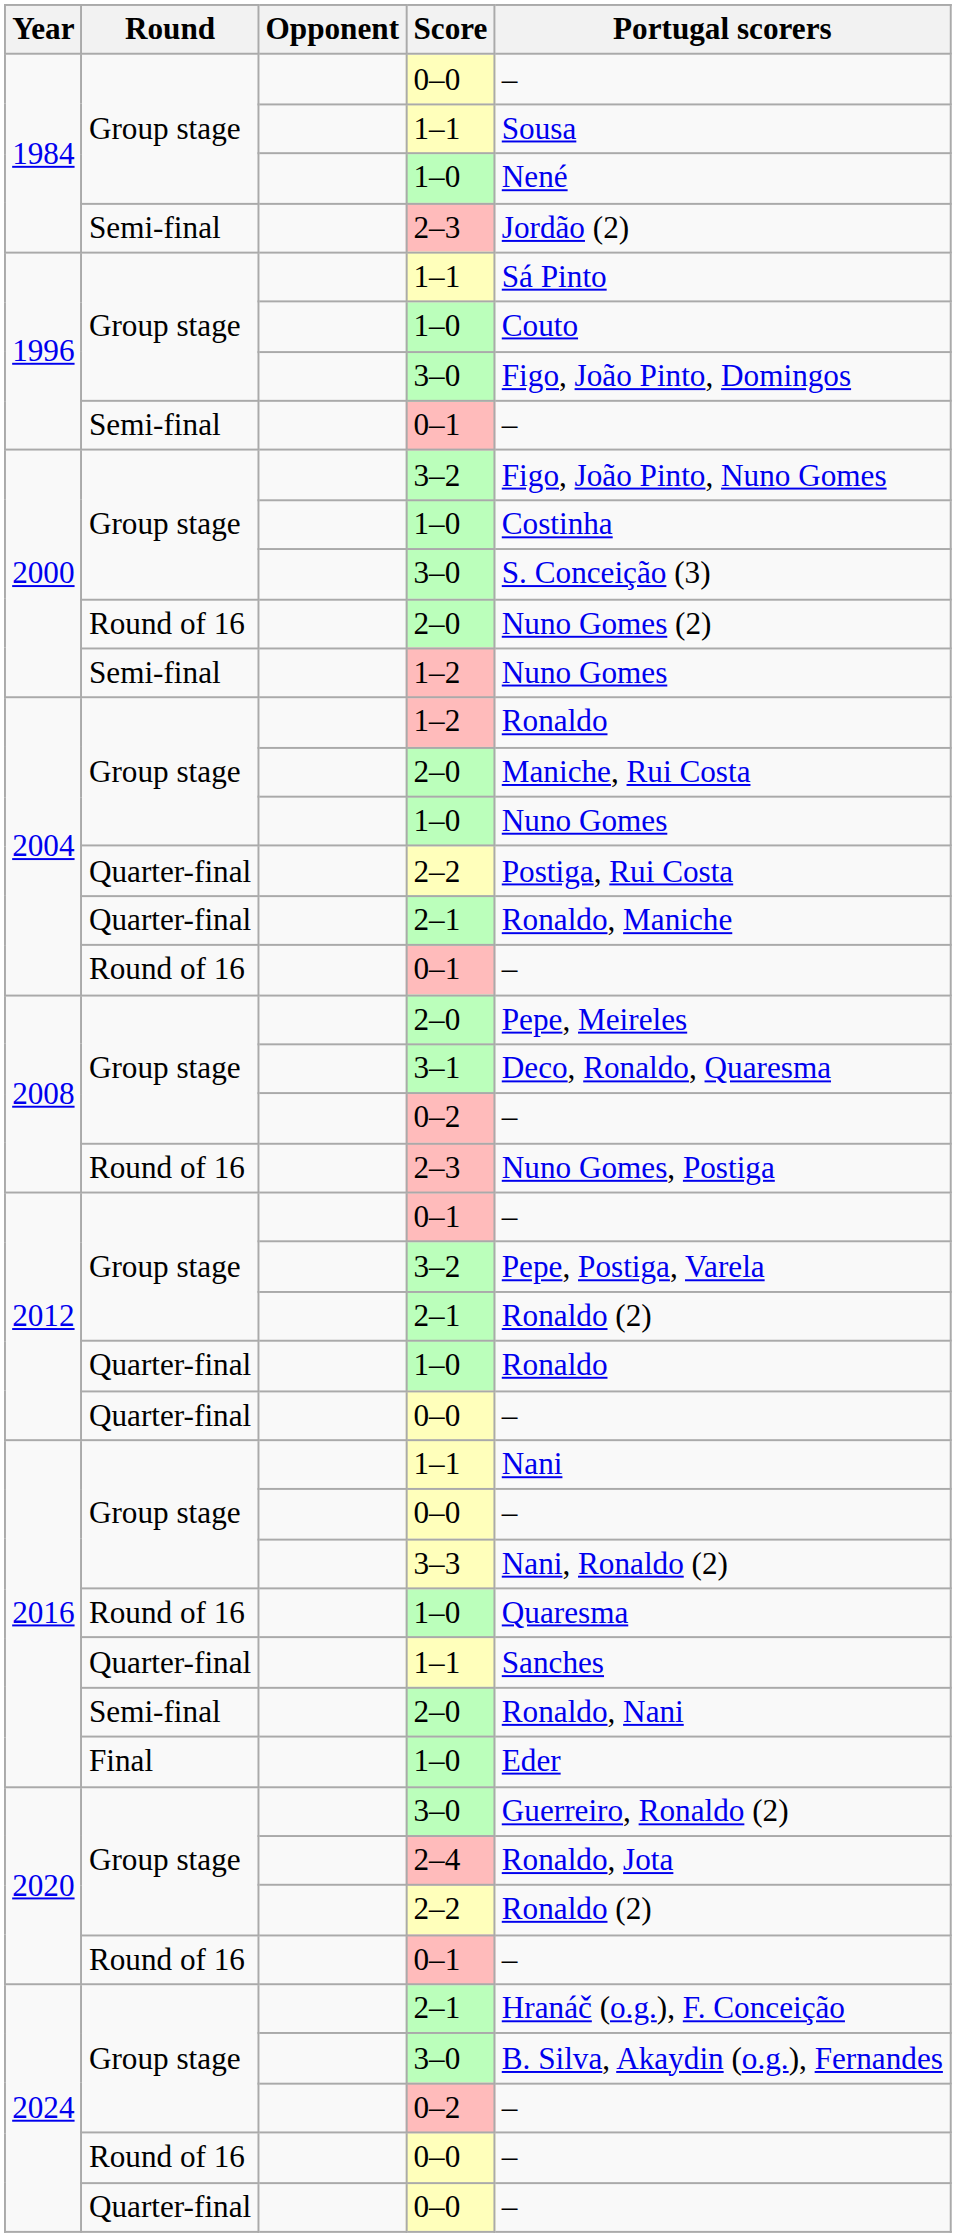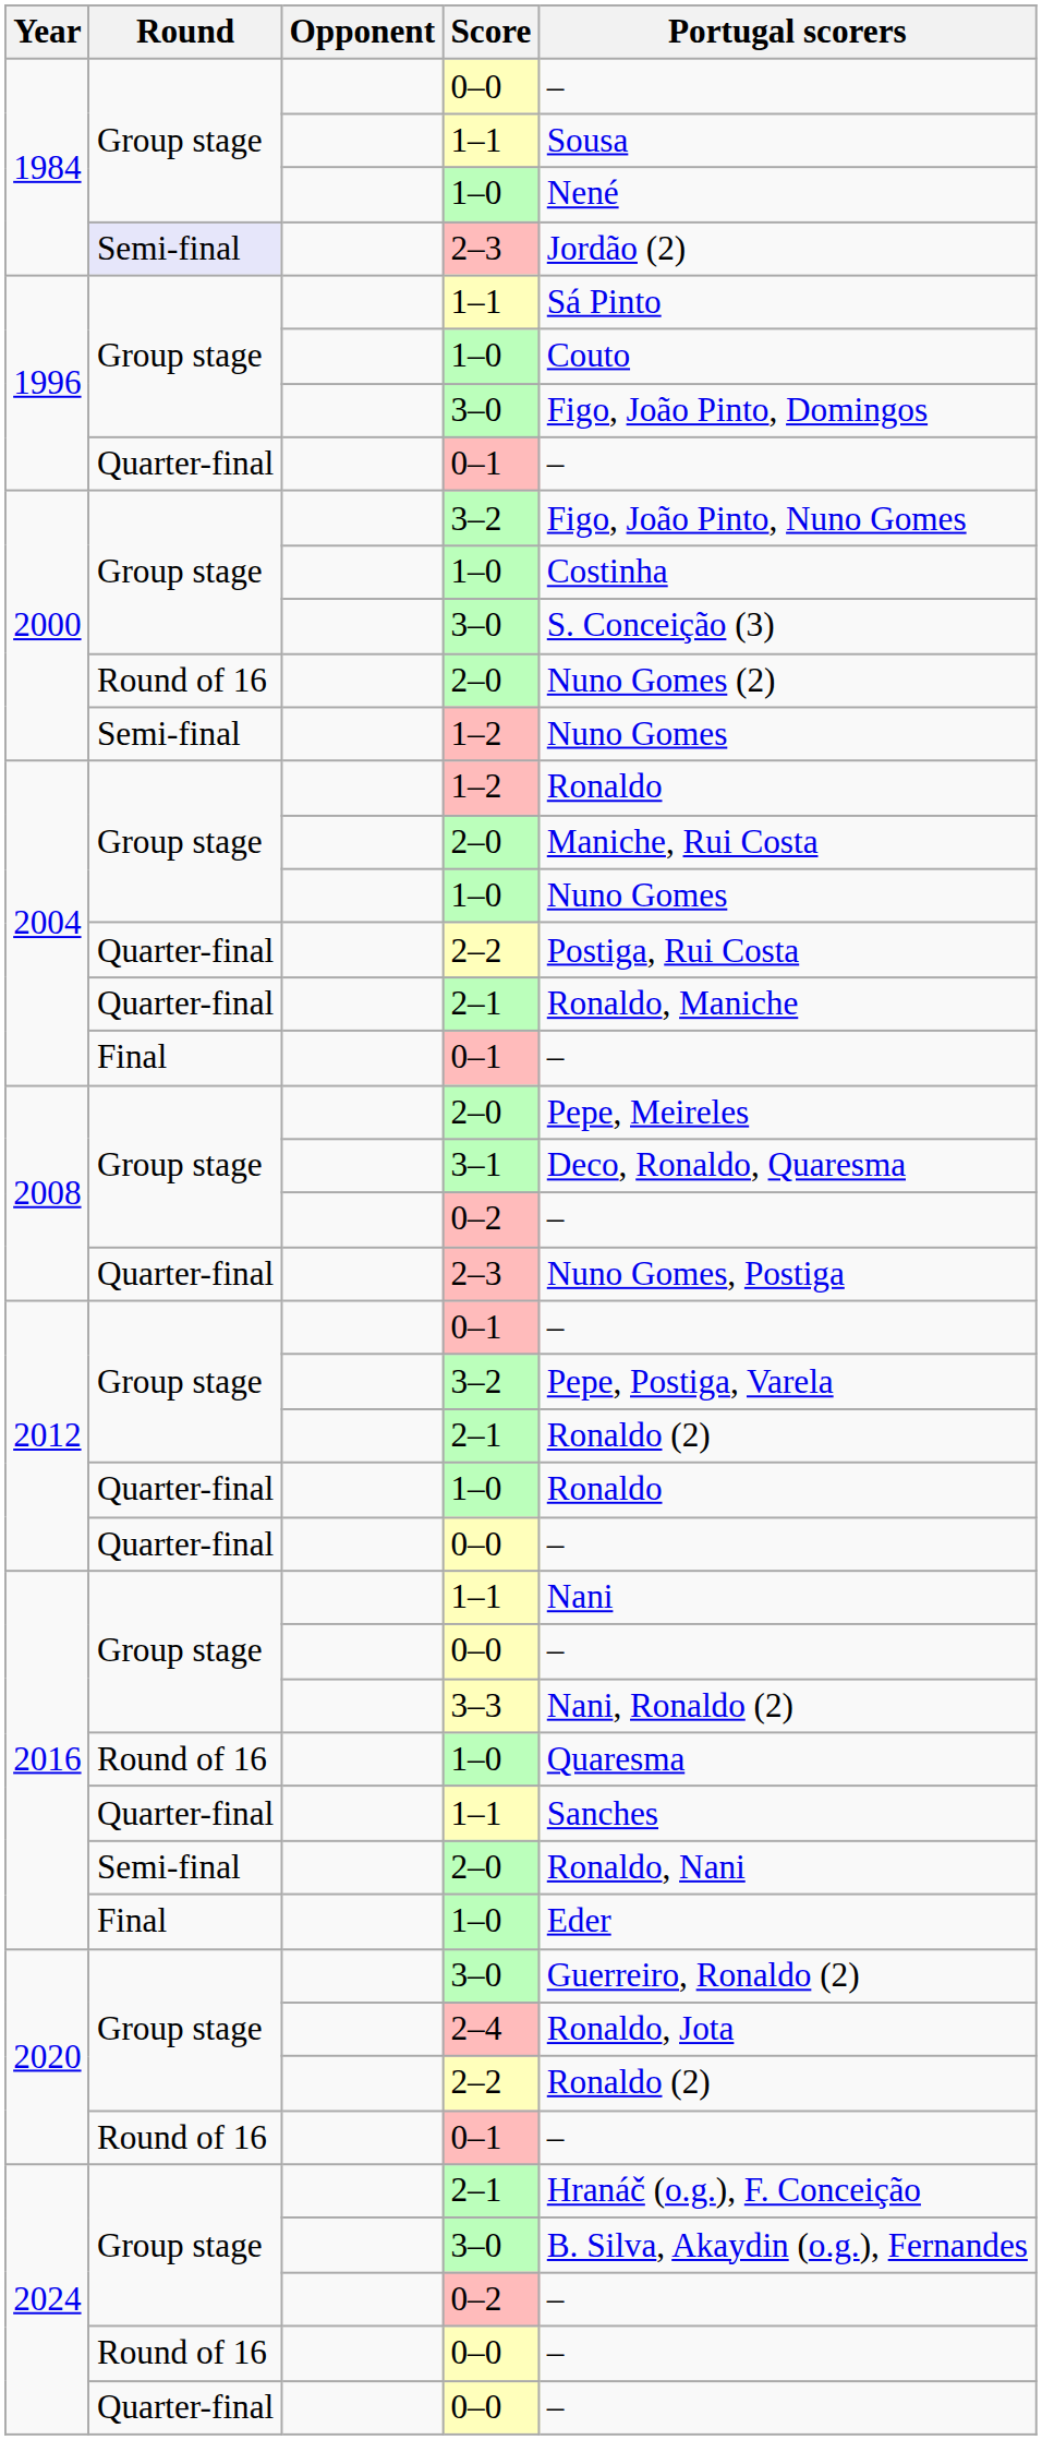1984 / 2–3 | Round: no background -> lavender background
1996 / 0–1 | Round: Semi-final -> Quarter-final
2004 / 0–1 | Round: Round of 16 -> Final
2008 / 2–3 | Round: Round of 16 -> Quarter-final
